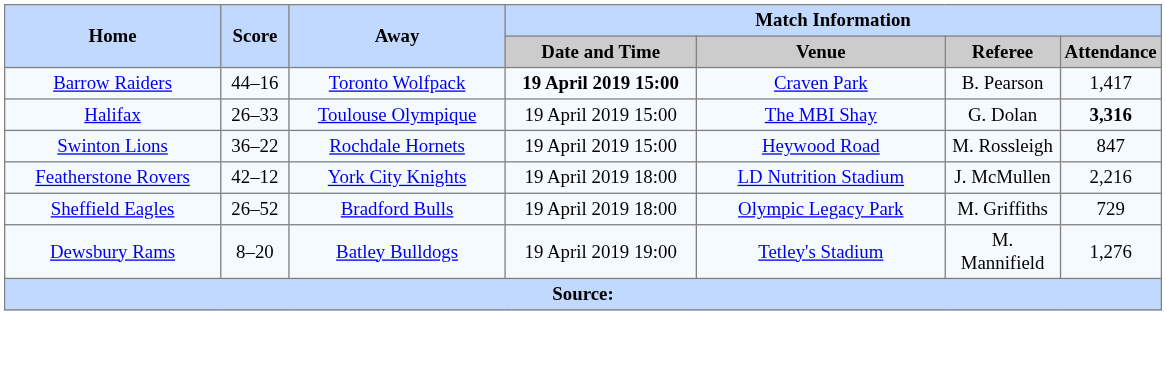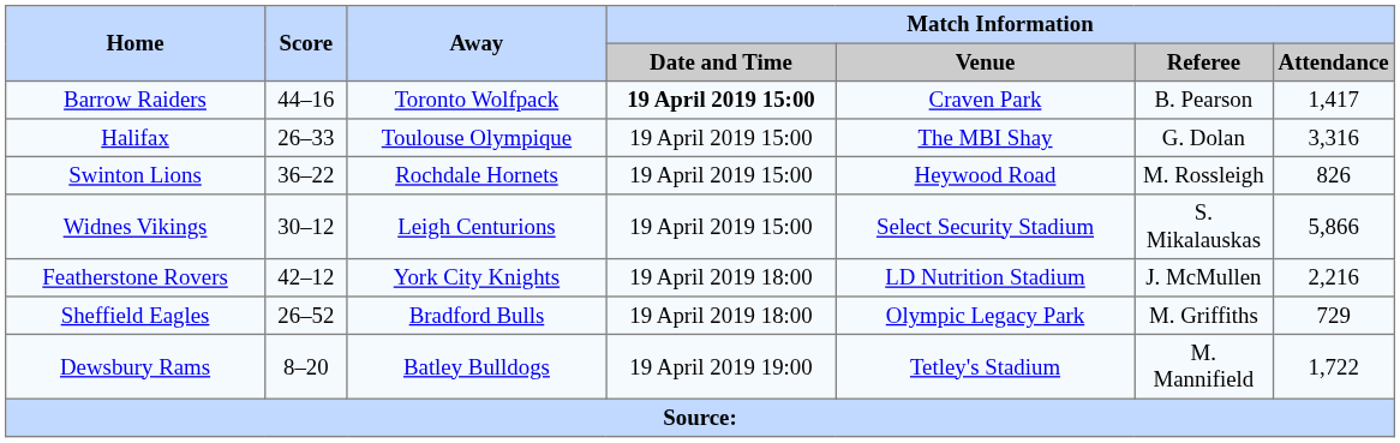Halifax | Match Information / Attendance: bold -> normal
Swinton Lions | Match Information / Attendance: 847 -> 826
+ row: Widnes Vikings | 30–12 | Leigh Centurions | 19 April 2019 15:00 | Select Security Stadium | S. Mikalauskas | 5,866
Dewsbury Rams | Match Information / Attendance: 1,276 -> 1,722
